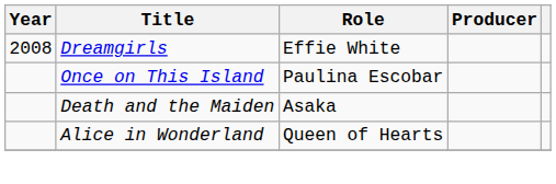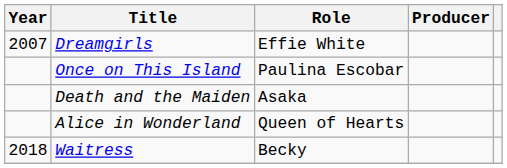Dreamgirls | Year: 2008 -> 2007
+ row: 2018 | Waitress | Becky
